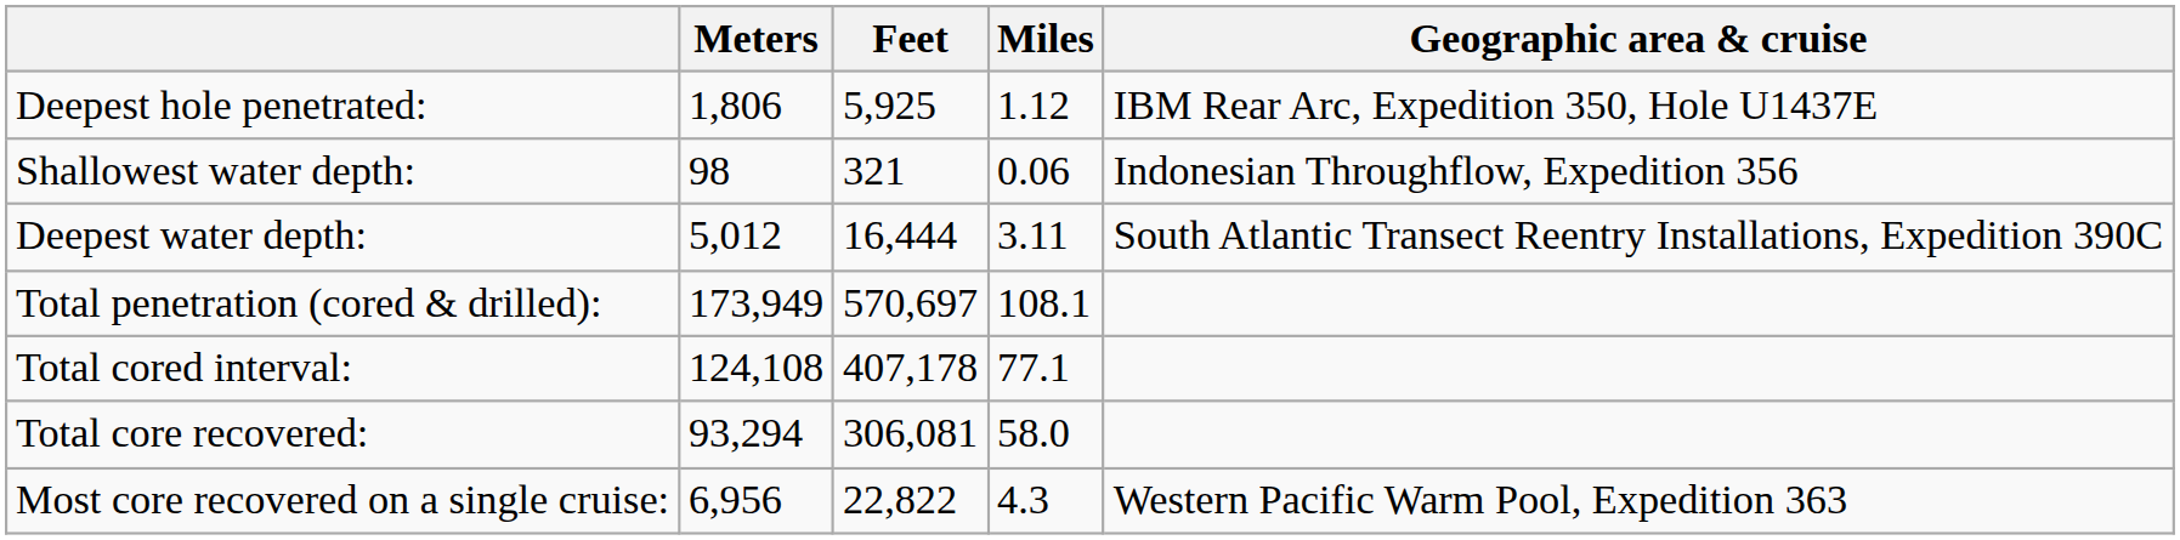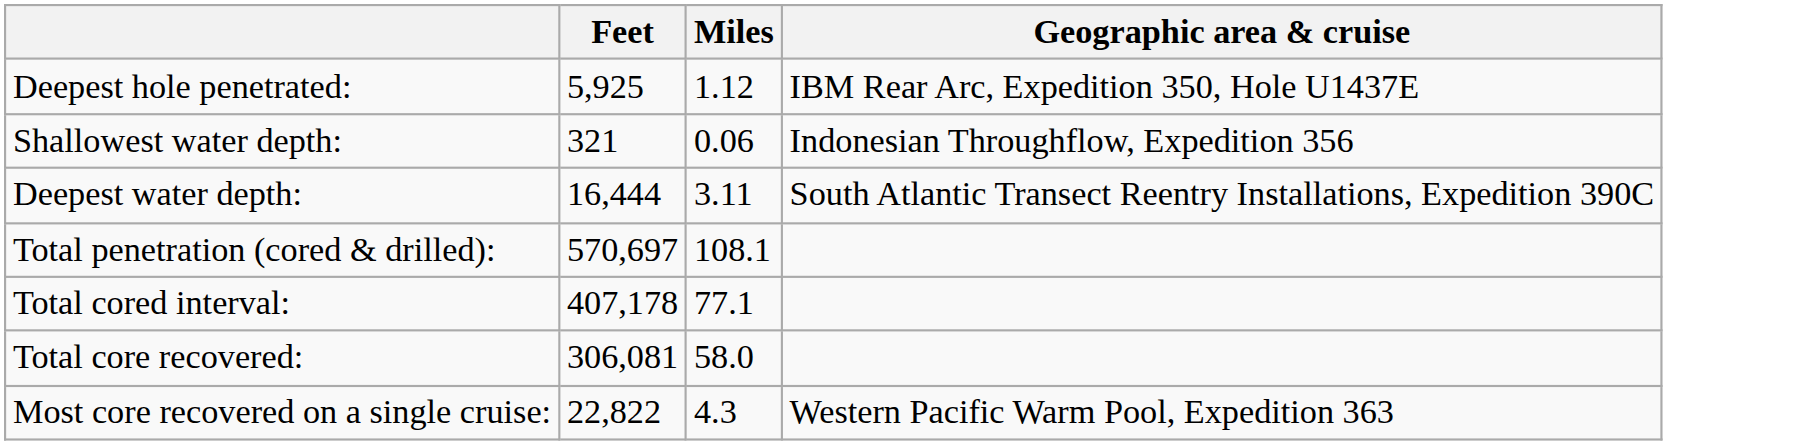- column: Meters | 1,806 | 98 | 5,012 | 173,949 | 124,108 | 93,294 | 6,956
